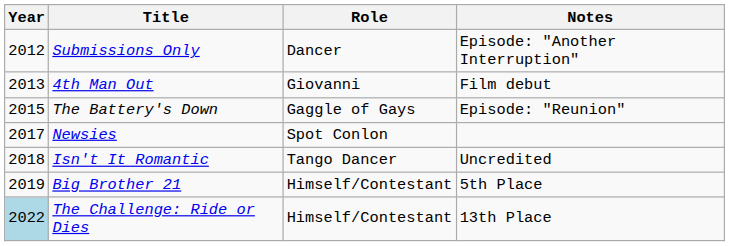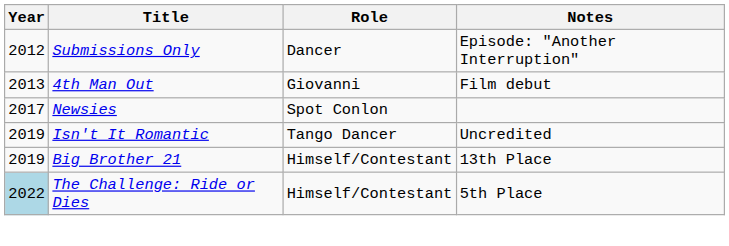- row: 2015 | The Battery's Down | Gaggle of Gays | Episode: "Reunion"
Isn't It Romantic | Year: 2018 -> 2019
Big Brother 21 | Notes: 5th Place -> 13th Place
The Challenge: Ride or Dies | Notes: 13th Place -> 5th Place
